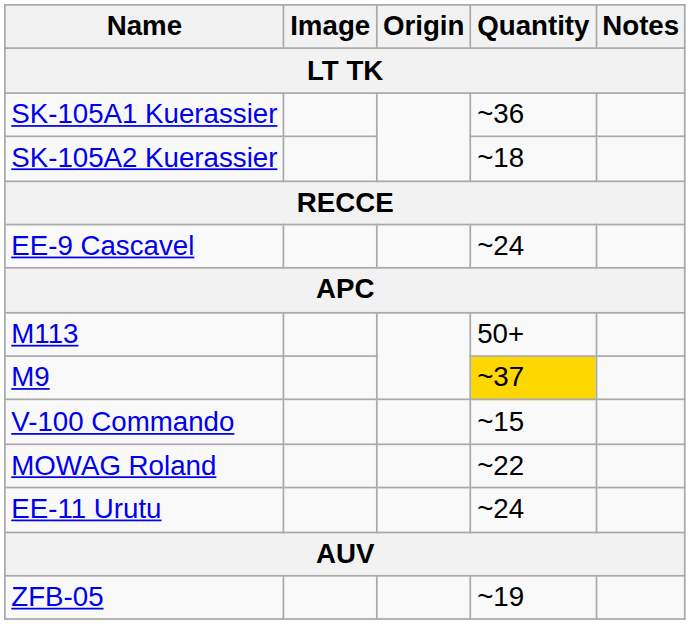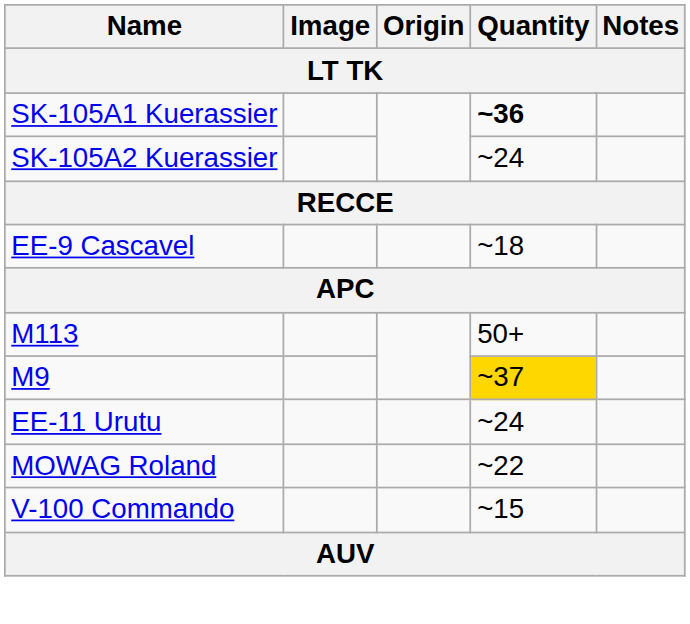SK-105A1 Kuerassier | Quantity: normal -> bold
SK-105A2 Kuerassier | Quantity: ~18 -> ~24
EE-9 Cascavel | Quantity: ~24 -> ~18
rows swapped: EE-11 Urutu <-> V-100 Commando
- row: ZFB-05 | ~19
